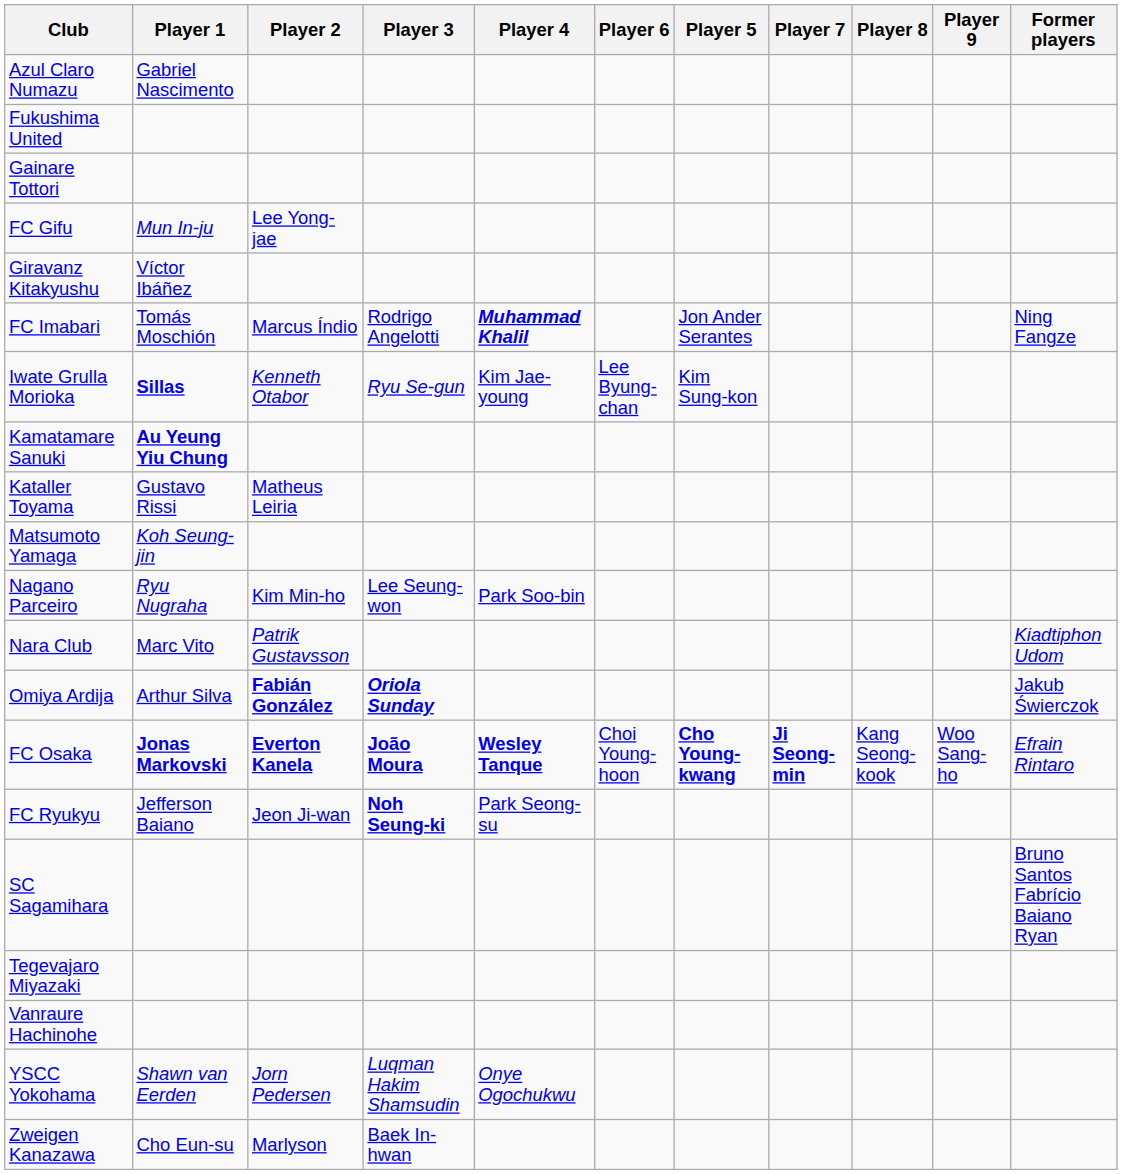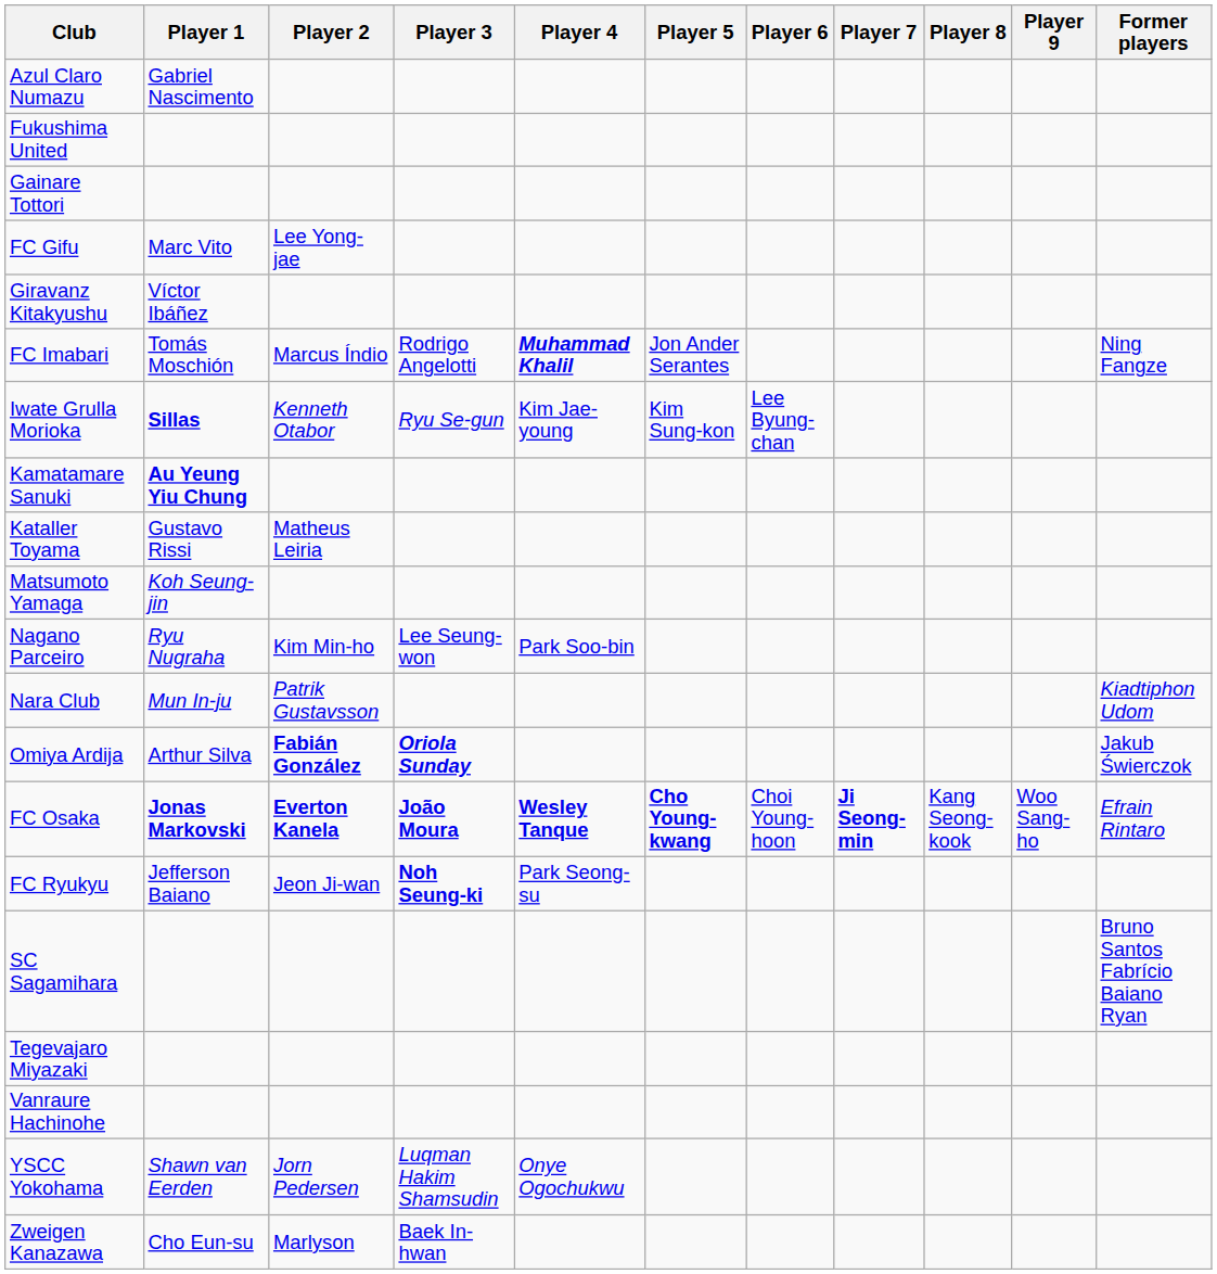columns swapped: Player 5 <-> Player 6
FC Gifu | Player 1: Mun In-ju -> Marc Vito
Nara Club | Player 1: Marc Vito -> Mun In-ju
